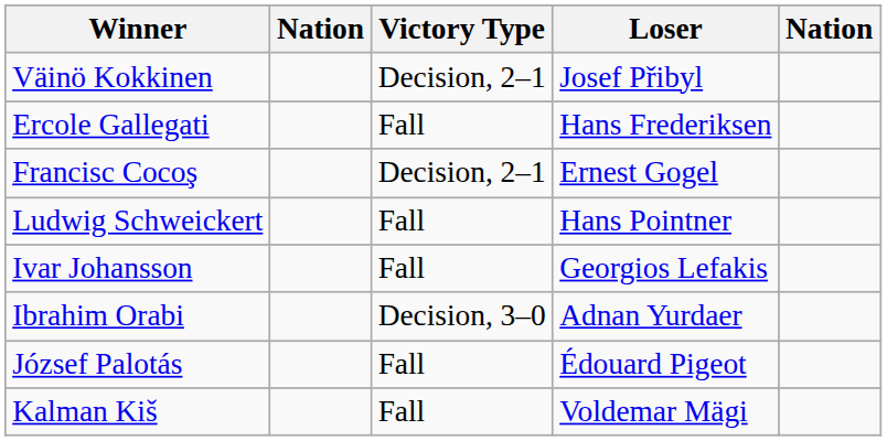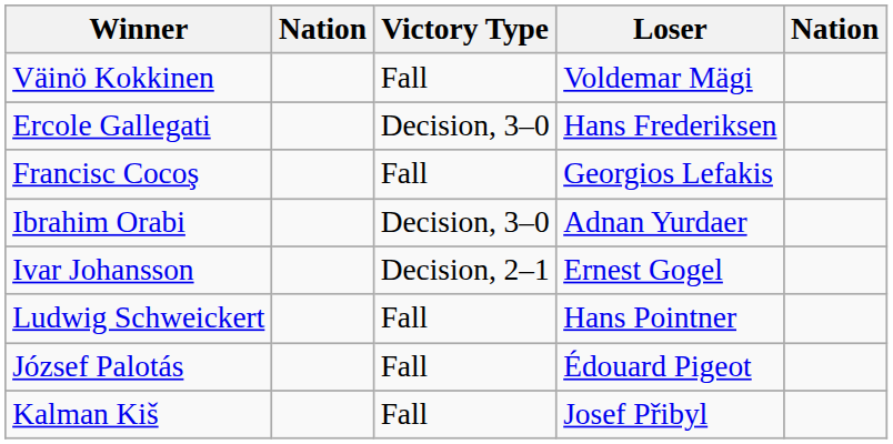Väinö Kokkinen | Victory Type: Decision, 2–1 -> Fall
Väinö Kokkinen | Loser: Josef Přibyl -> Voldemar Mägi
Ercole Gallegati | Victory Type: Fall -> Decision, 3–0
Francisc Cocoş | Victory Type: Decision, 2–1 -> Fall
Francisc Cocoş | Loser: Ernest Gogel -> Georgios Lefakis
rows swapped: Ludwig Schweickert <-> Ibrahim Orabi
Ivar Johansson | Victory Type: Fall -> Decision, 2–1
Ivar Johansson | Loser: Georgios Lefakis -> Ernest Gogel
Kalman Kiš | Loser: Voldemar Mägi -> Josef Přibyl
